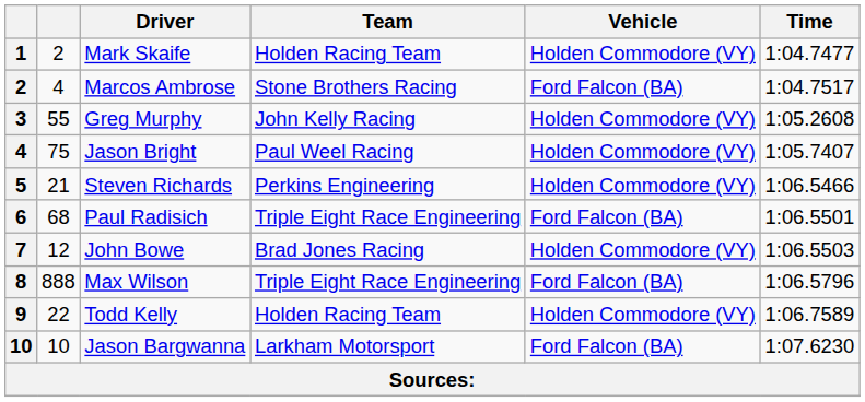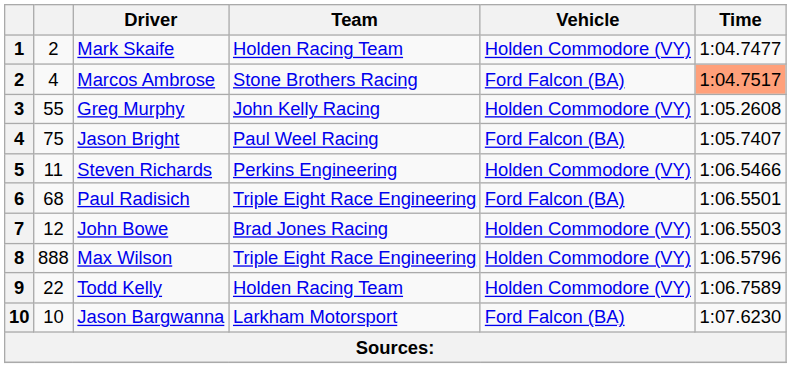Marcos Ambrose | Time: no background -> lightsalmon background
Jason Bright | Vehicle: Holden Commodore (VY) -> Ford Falcon (BA)
Steven Richards | column 2: 21 -> 11
Max Wilson | Vehicle: Ford Falcon (BA) -> Holden Commodore (VY)
